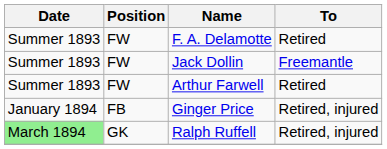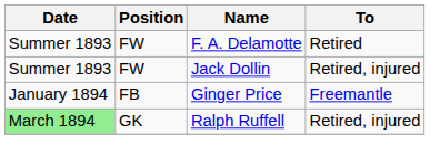Jack Dollin | To: Freemantle -> Retired, injured
- row: Summer 1893 | FW | Arthur Farwell | Retired
Ginger Price | To: Retired, injured -> Freemantle
